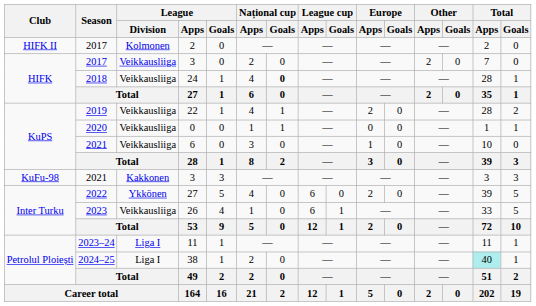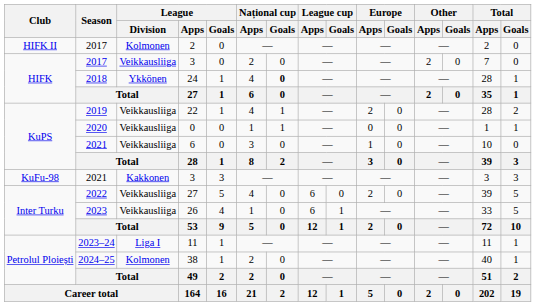24 | League / Division: Veikkausliiga -> Ykkönen
2022 / 27 | League / Division: Ykkönen -> Veikkausliiga
38 | League / Division: Liga I -> Kolmonen
38 | Total / Apps: paleturquoise background -> no background
